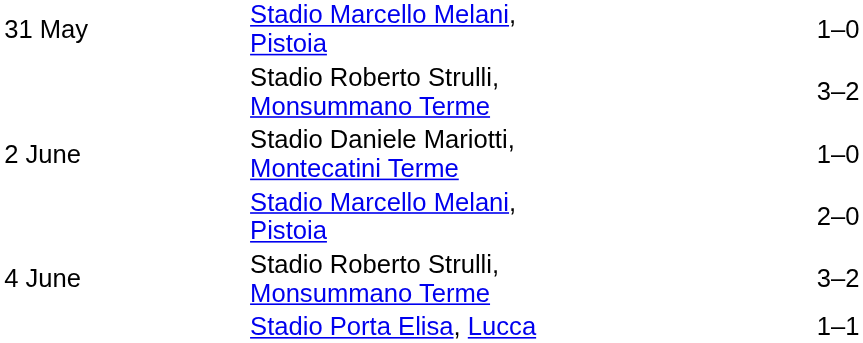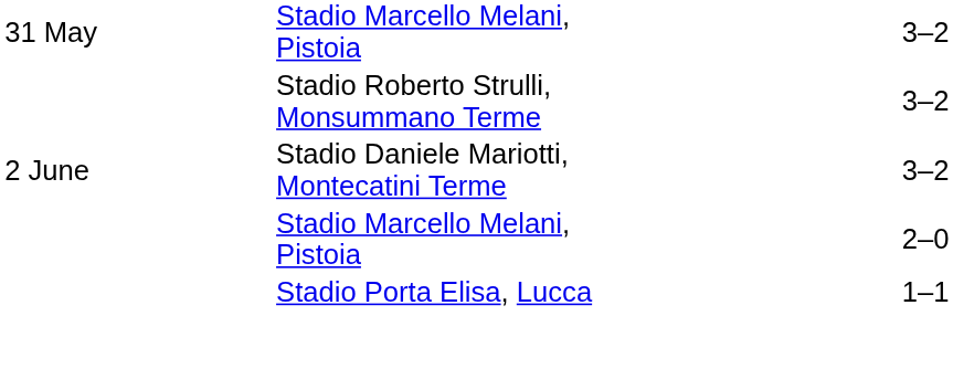31 May | column 4: 1–0 -> 3–2
2 June | column 4: 1–0 -> 3–2
- row: 4 June | Stadio Roberto Strulli, Monsummano Terme | 3–2
